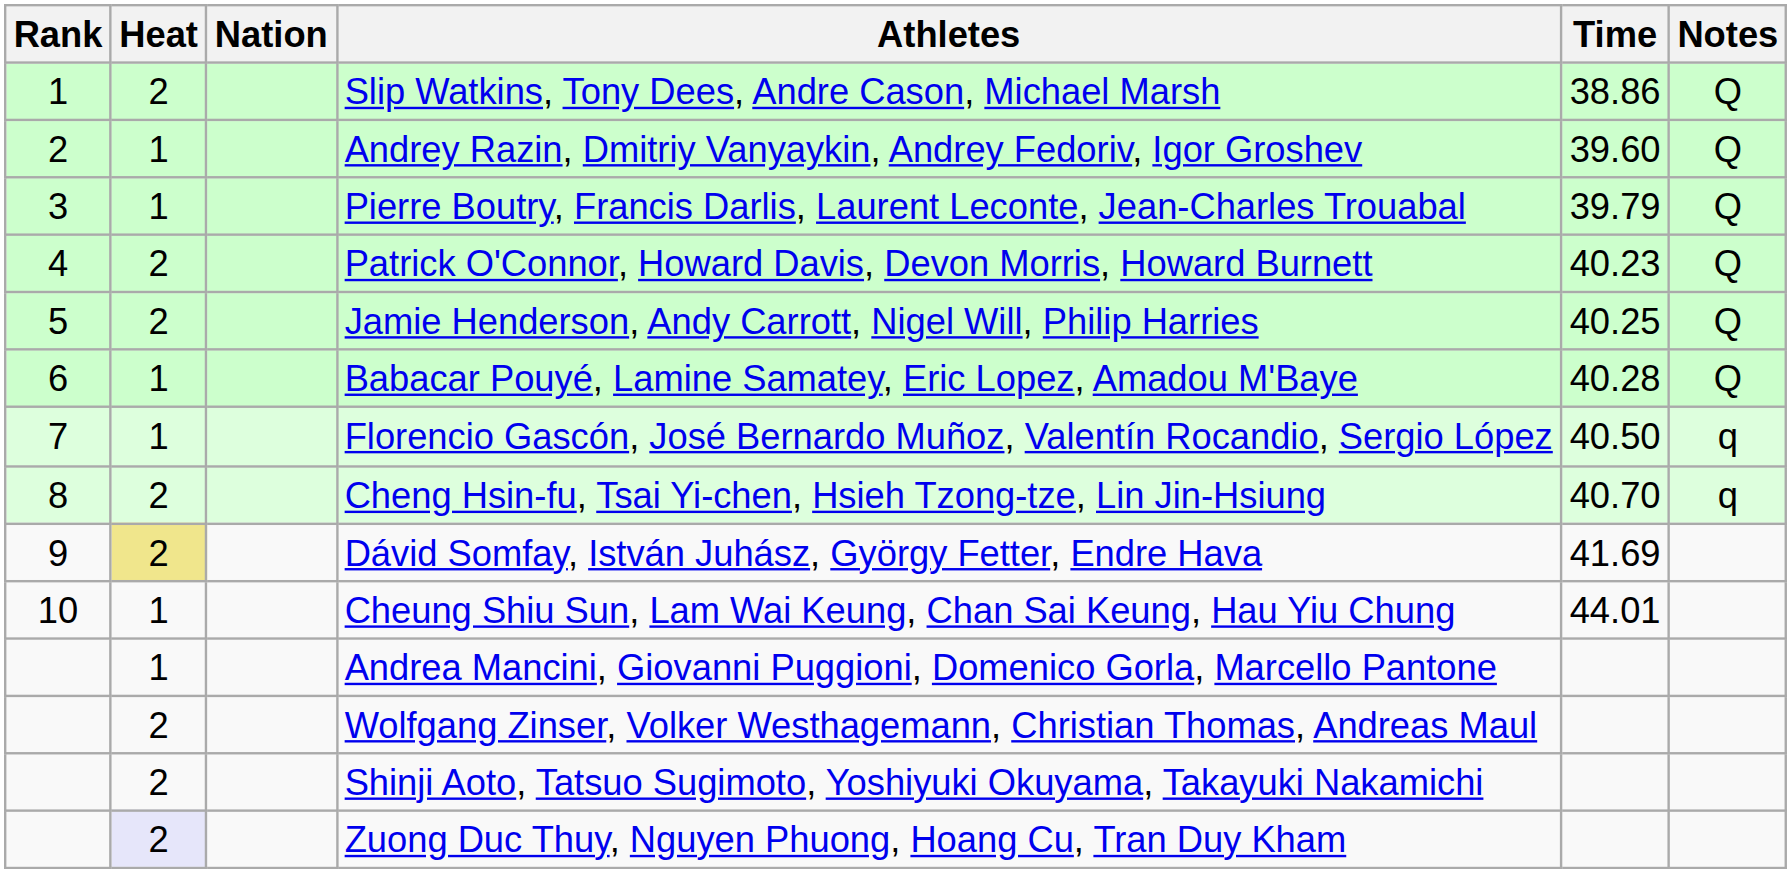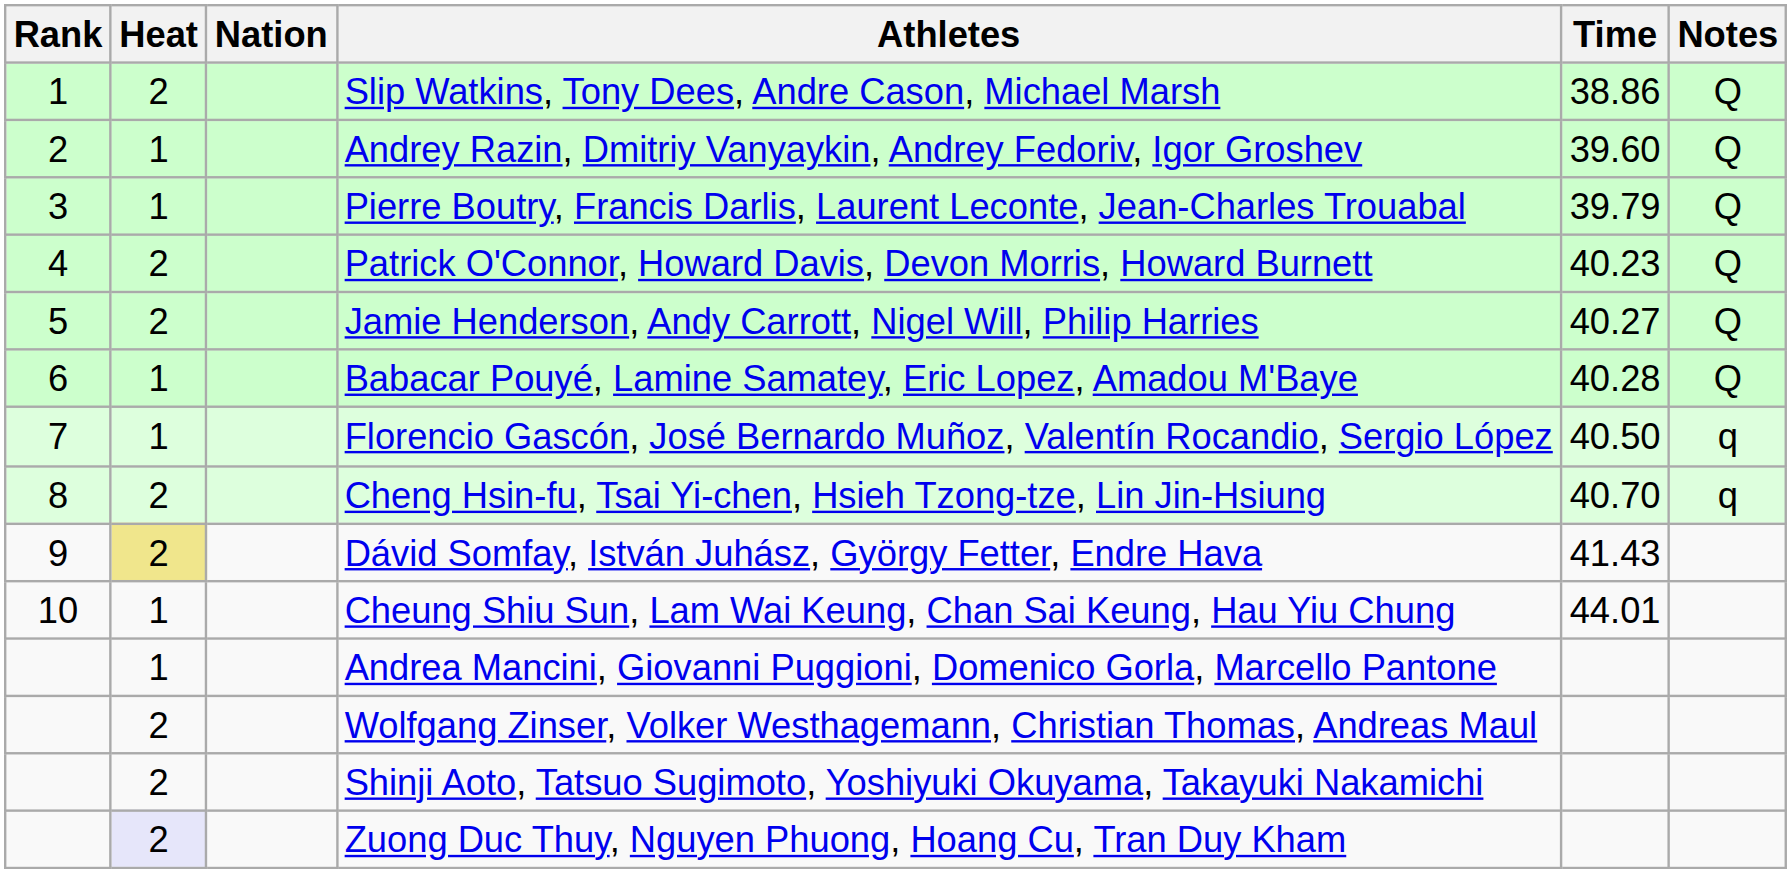Jamie Henderson, Andy Carrott, Nigel Will, Philip Harries | Time: 40.25 -> 40.27
Dávid Somfay, István Juhász, György Fetter, Endre Hava | Time: 41.69 -> 41.43
